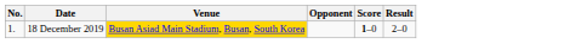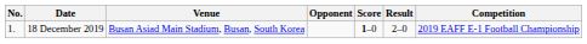+ column: Competition | 2019 EAFF E-1 Football Championship
18 December 2019 | Venue: gold background -> no background
